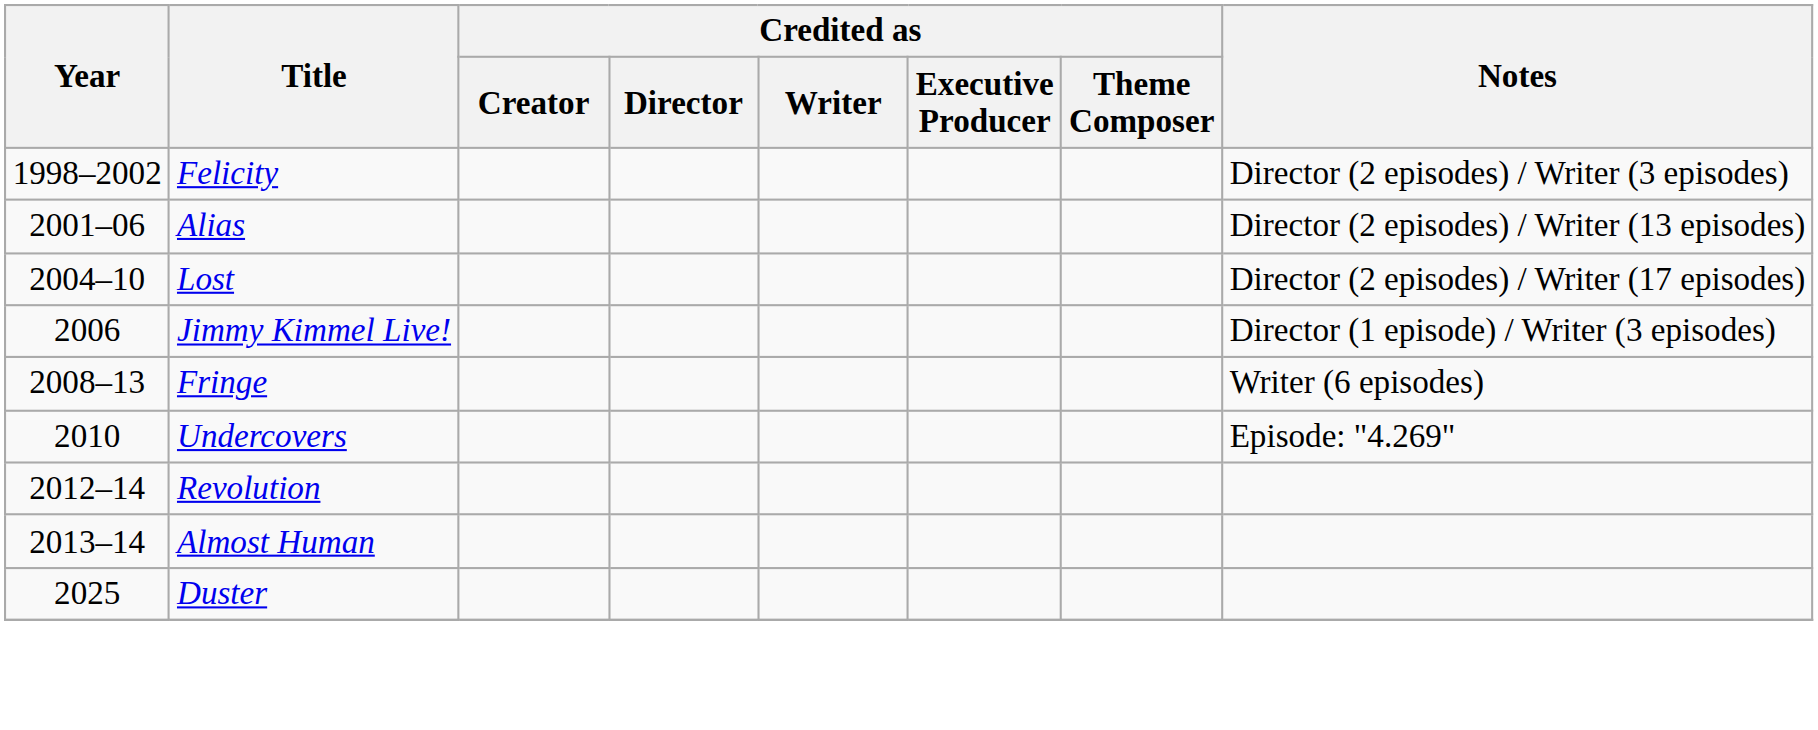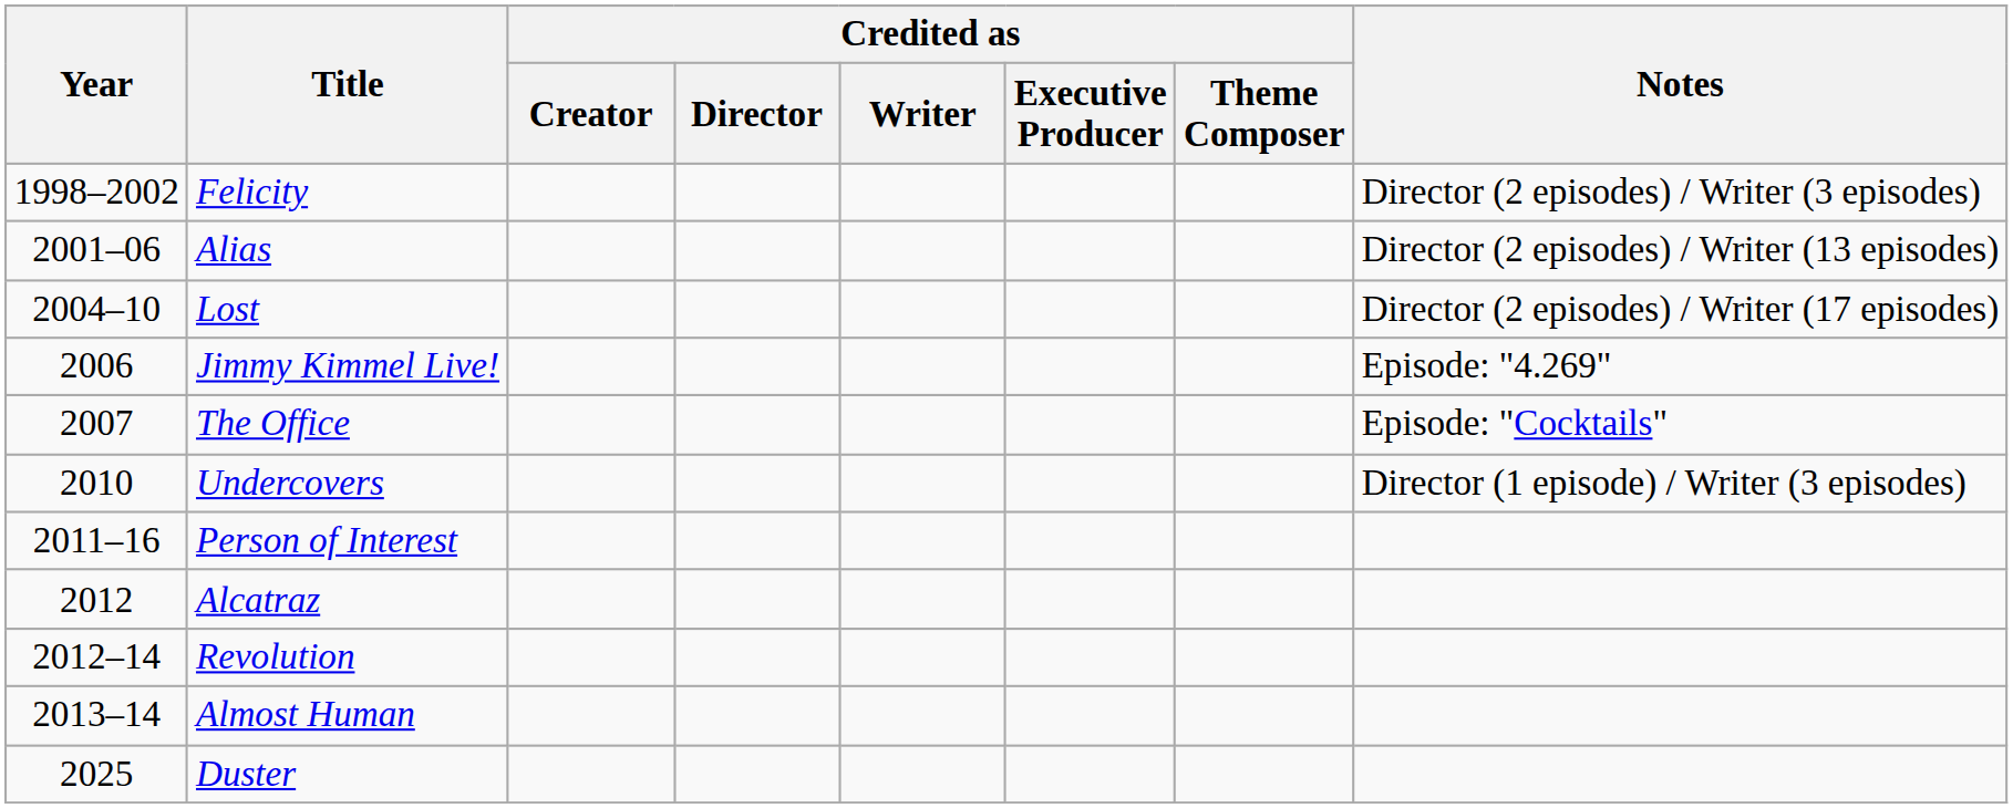Jimmy Kimmel Live! | Notes: Director (1 episode) / Writer (3 episodes) -> Episode: "4.269"
+ row: 2007 | The Office | Episode: "Cocktails"
- row: 2008–13 | Fringe | Writer (6 episodes)
Undercovers | Notes: Episode: "4.269" -> Director (1 episode) / Writer (3 episodes)
+ row: 2011–16 | Person of Interest
+ row: 2012 | Alcatraz
